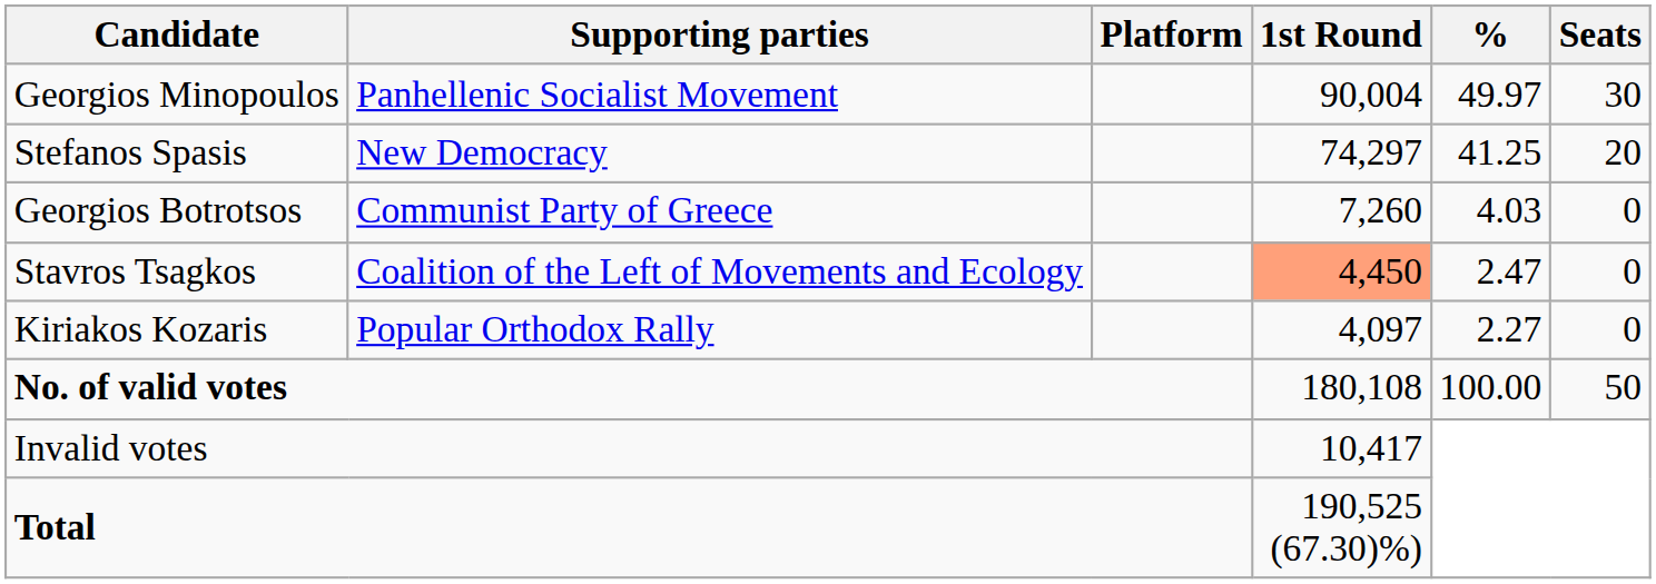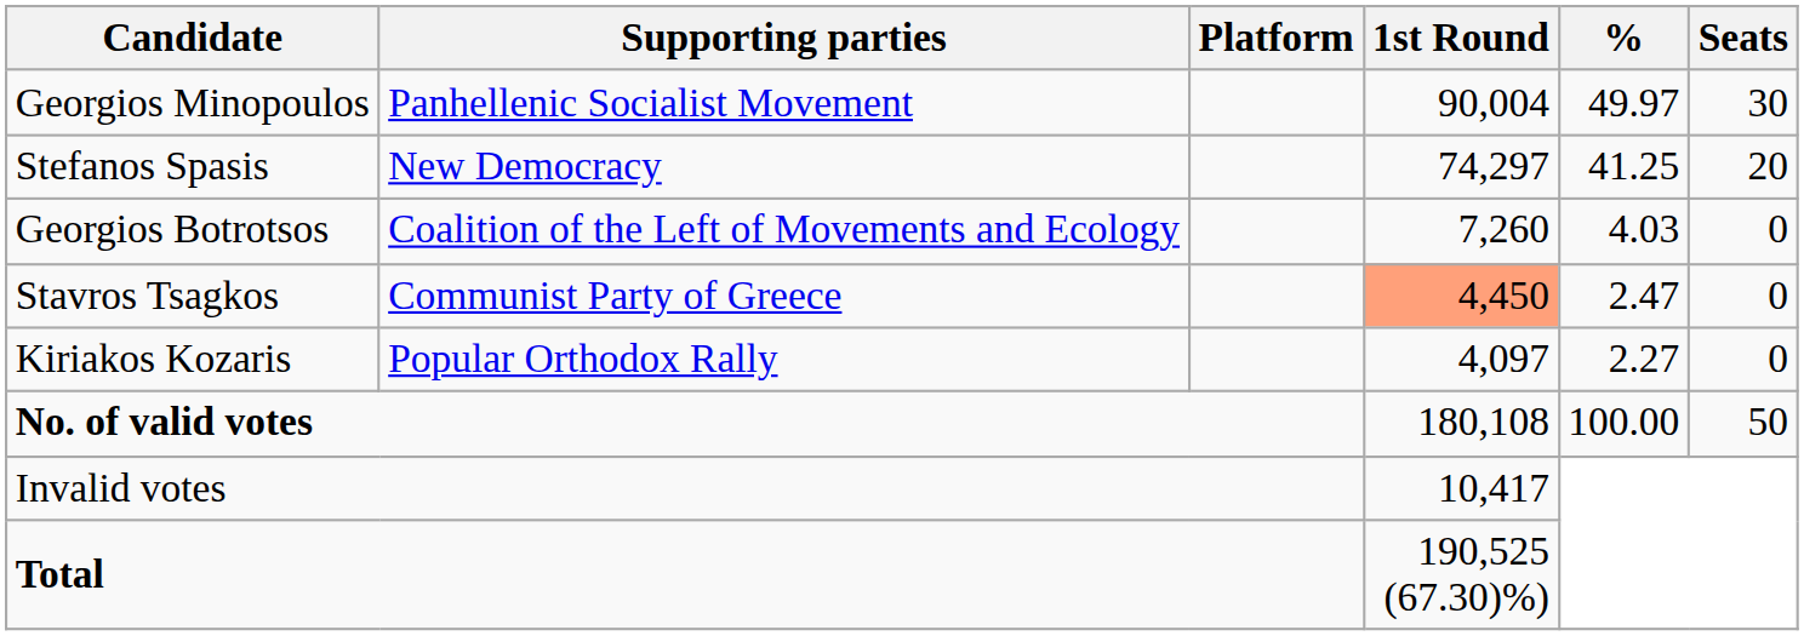Georgios Botrotsos | Supporting parties: Communist Party of Greece -> Coalition of the Left of Movements and Ecology
Stavros Tsagkos | Supporting parties: Coalition of the Left of Movements and Ecology -> Communist Party of Greece
